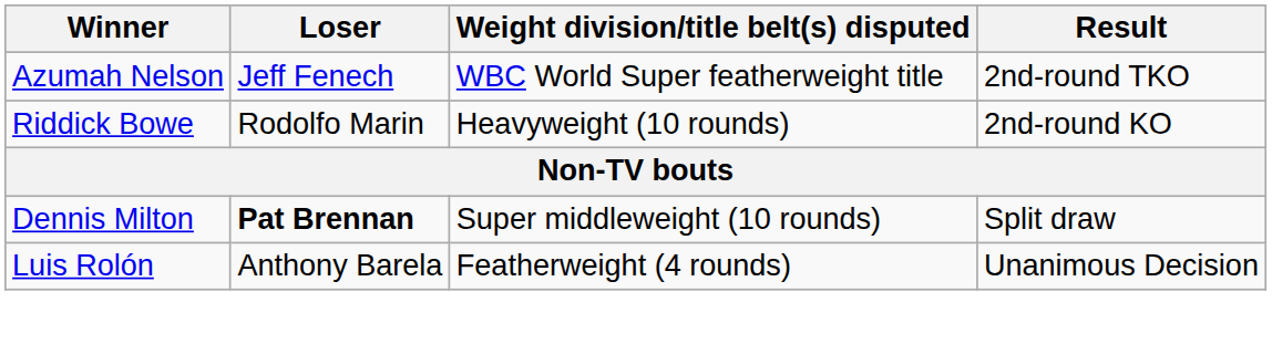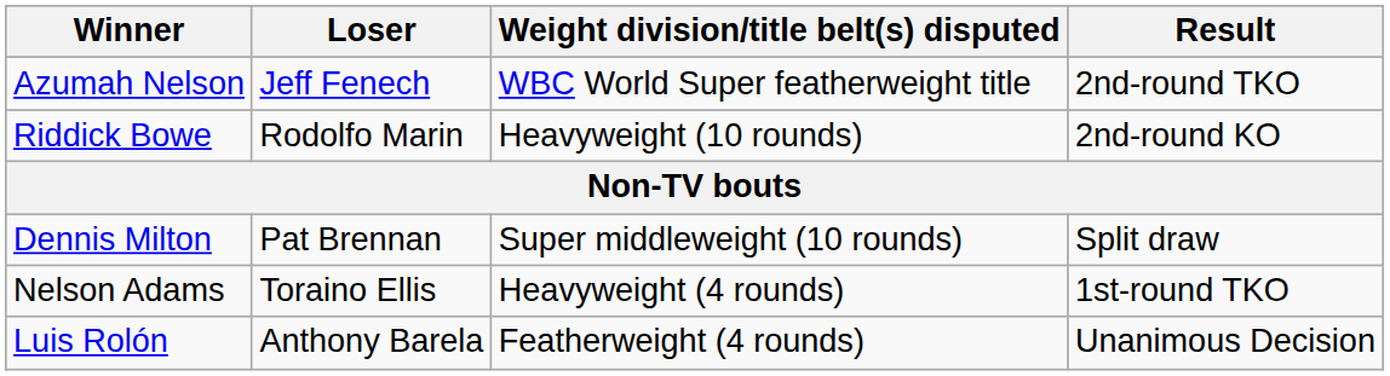Dennis Milton | Loser: bold -> normal
+ row: Nelson Adams | Toraino Ellis | Heavyweight (4 rounds) | 1st-round TKO
